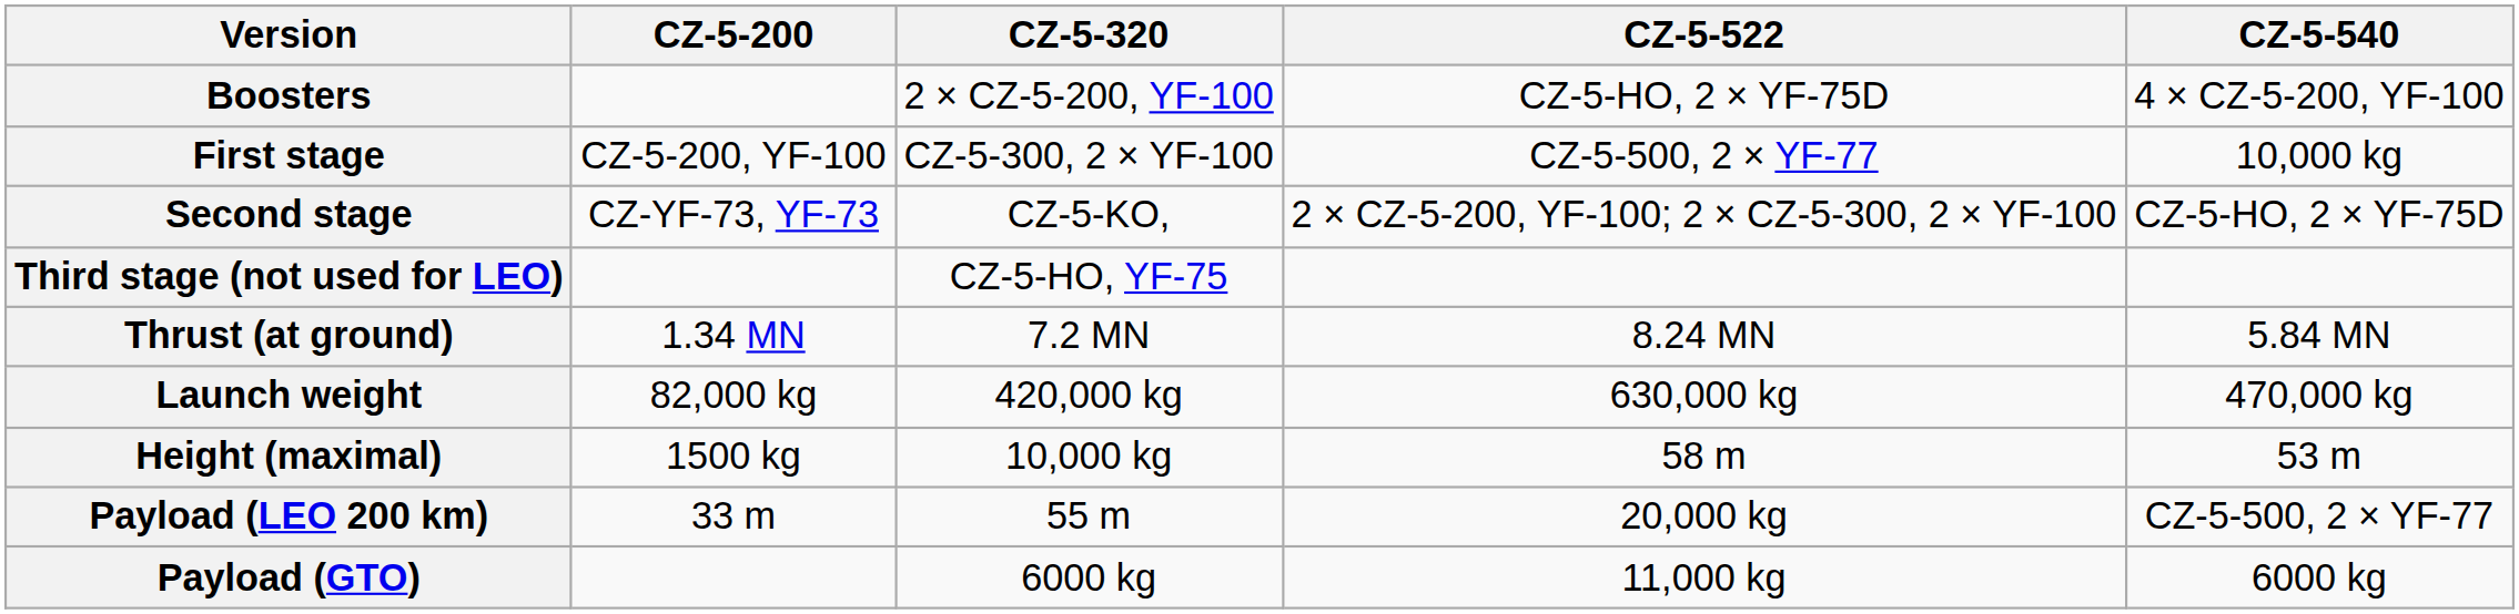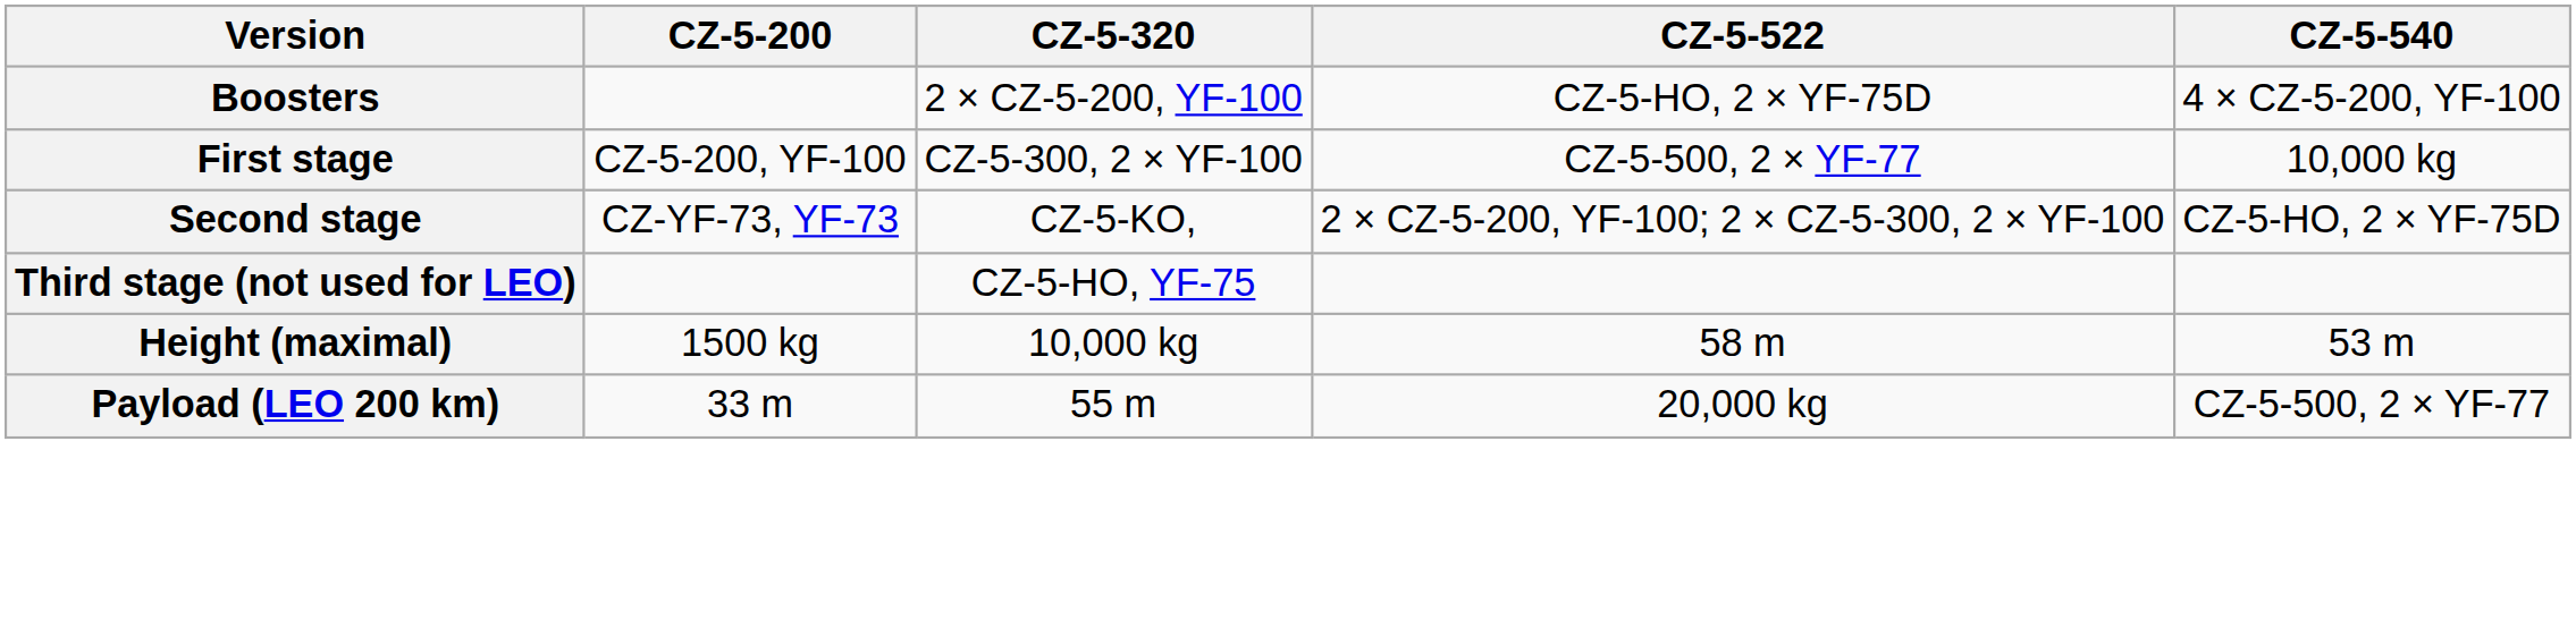- row: Thrust (at ground) | 1.34 MN | 7.2 MN | 8.24 MN | 5.84 MN
- row: Launch weight | 82,000 kg | 420,000 kg | 630,000 kg | 470,000 kg
- row: Payload (GTO) | 6000 kg | 11,000 kg | 6000 kg
